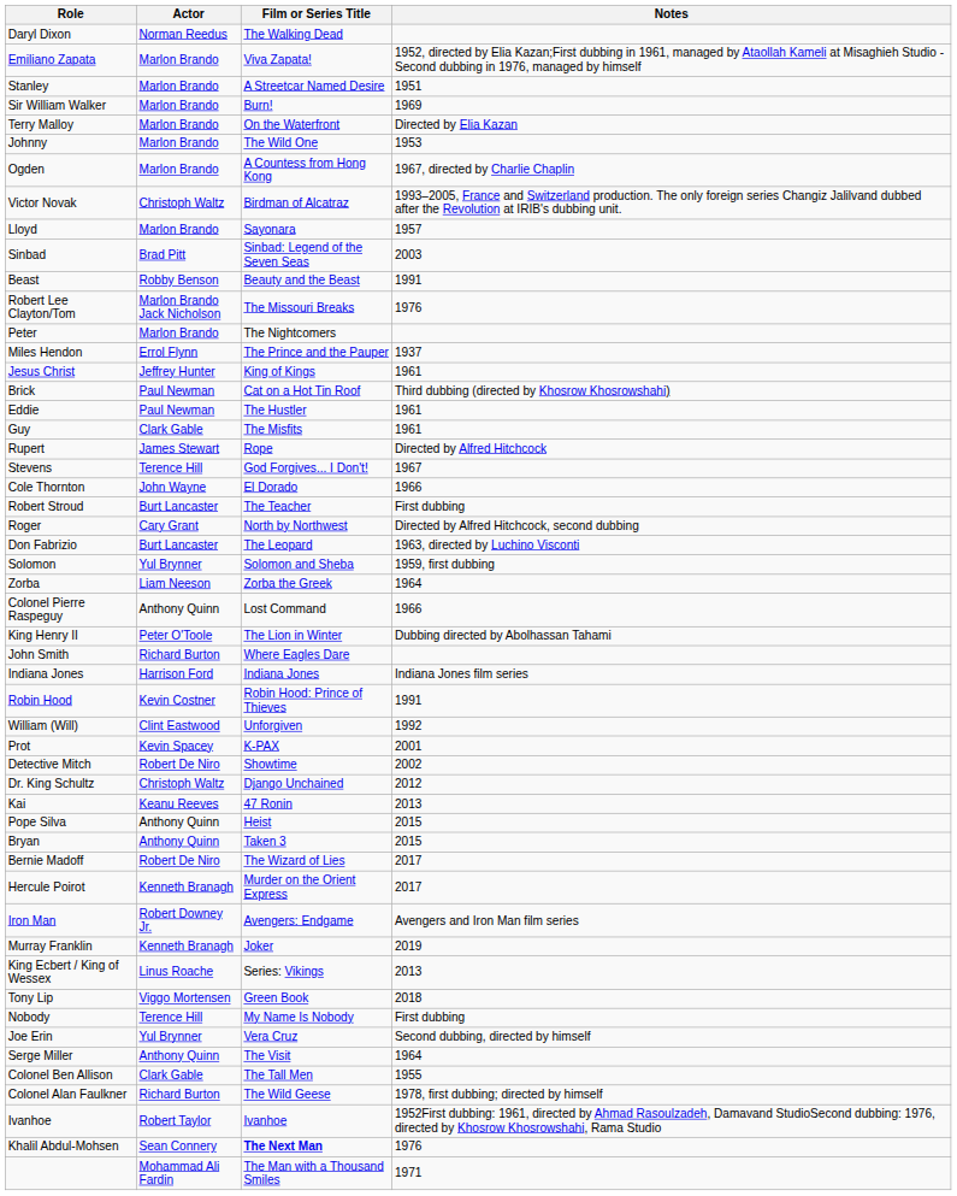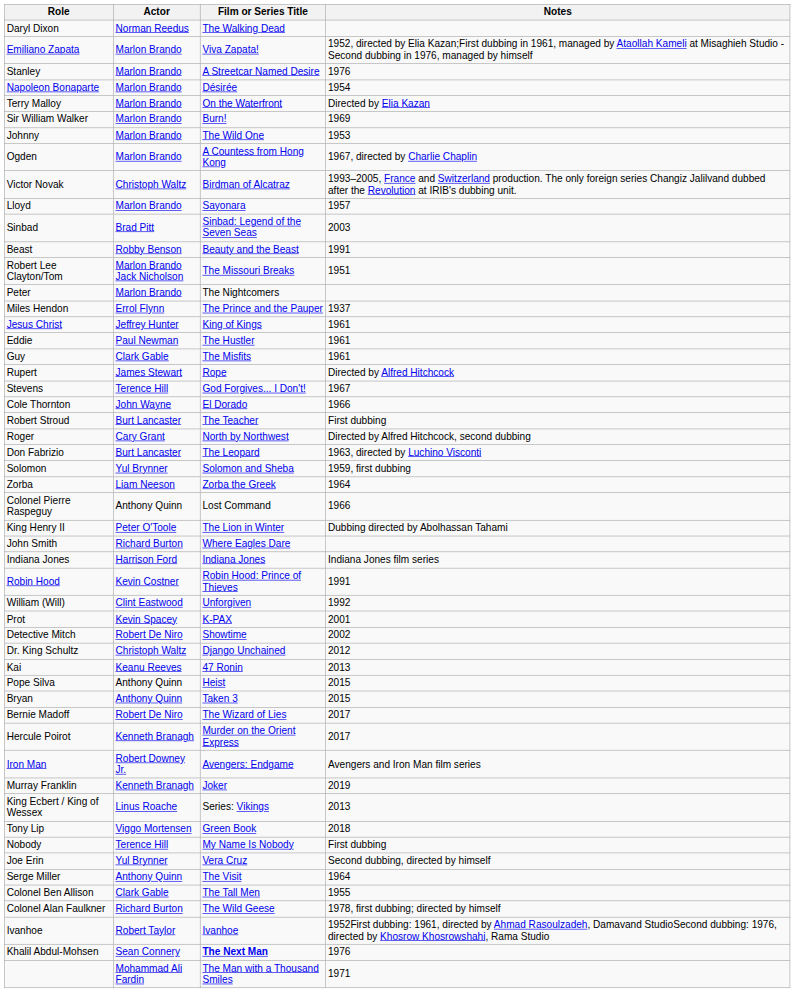Stanley | Notes: 1951 -> 1976
+ row: Napoleon Bonaparte | Marlon Brando | Désirée | 1954
rows swapped: Terry Malloy <-> Sir William Walker
Robert Lee Clayton/Tom | Notes: 1976 -> 1951
- row: Brick | Paul Newman | Cat on a Hot Tin Roof | Third dubbing (directed by Khosrow Khosrowshahi)
